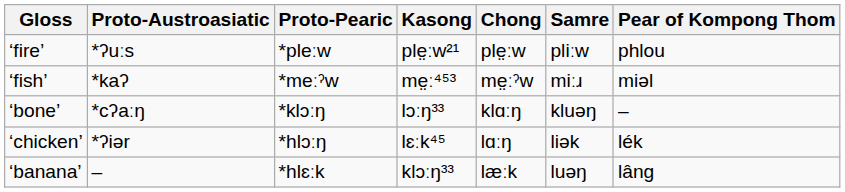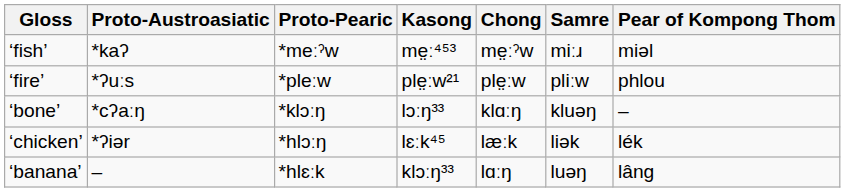rows swapped: ‘fish’ <-> ‘fire’
‘chicken’ | Chong: lɑːŋ -> læːk
‘banana’ | Chong: læːk -> lɑːŋ
